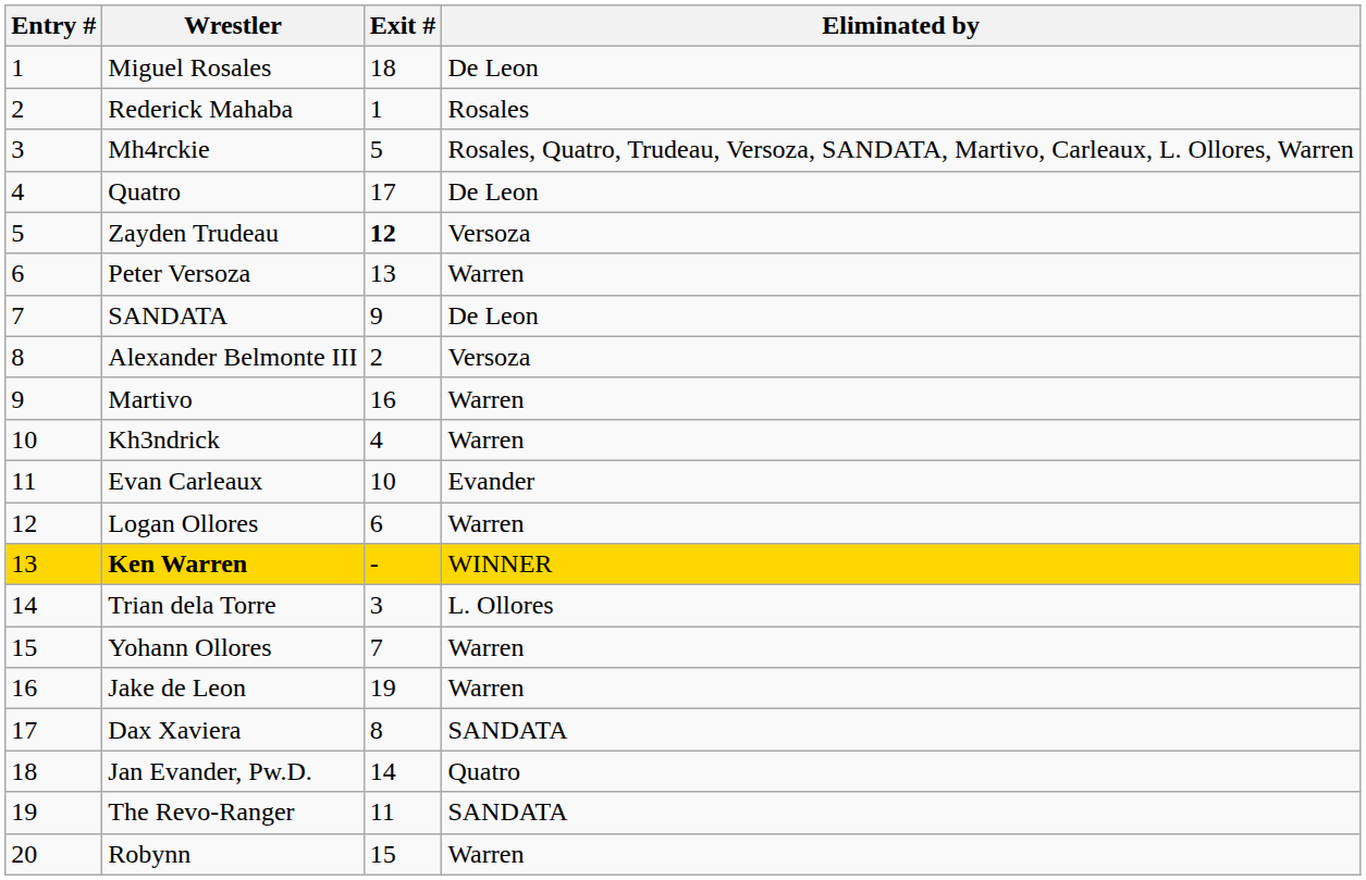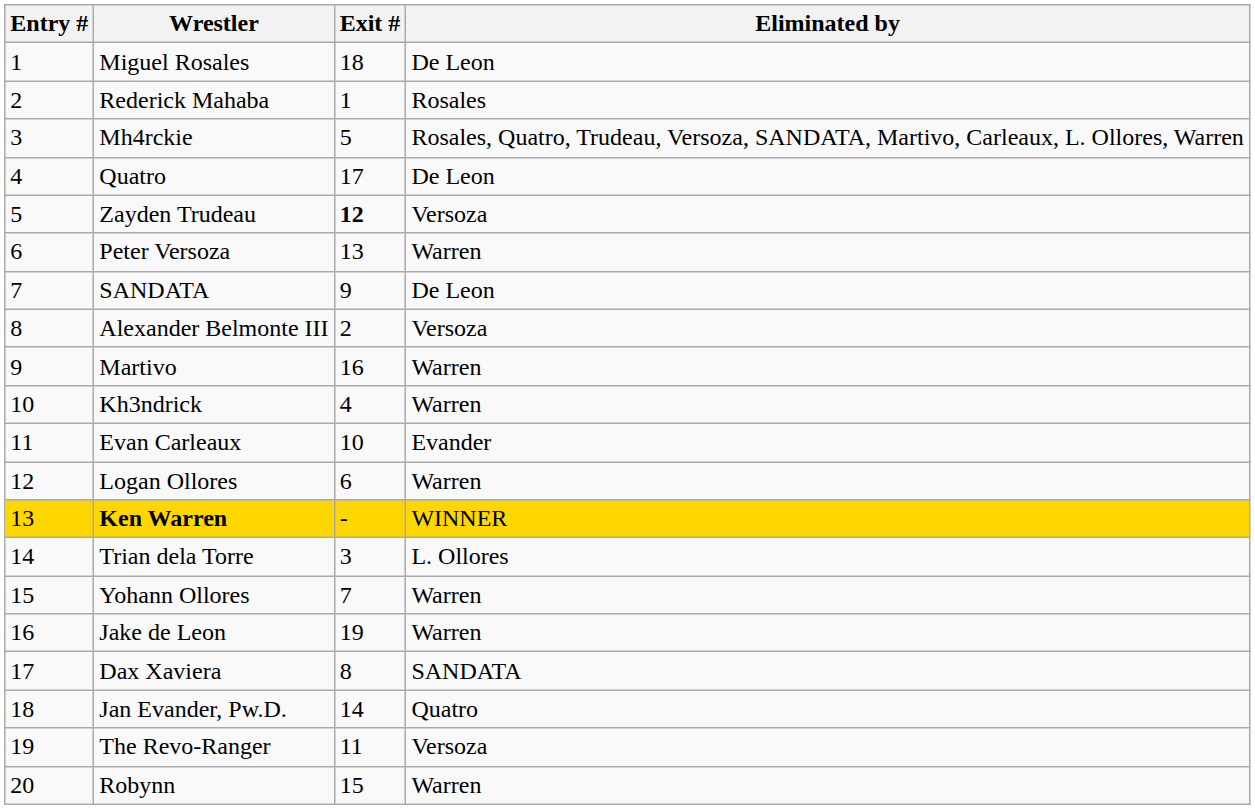The Revo-Ranger | Eliminated by: SANDATA -> Versoza
